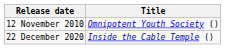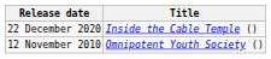rows swapped: 12 November 2010 <-> 22 December 2020
